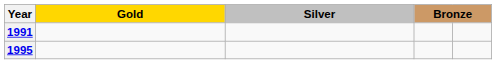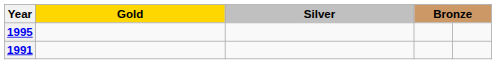rows swapped: 1991 <-> 1995
